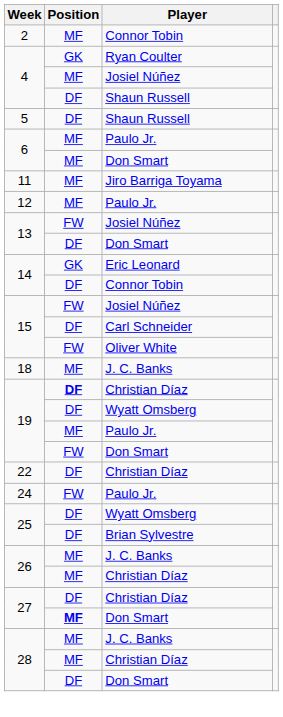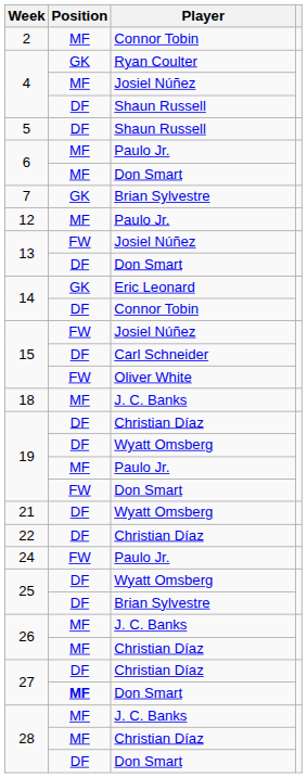+ row: 7 | GK | Brian Sylvestre
- row: 11 | MF | Jiro Barriga Toyama
19 / Christian Díaz | Position: bold -> normal
+ row: 21 | DF | Wyatt Omsberg
